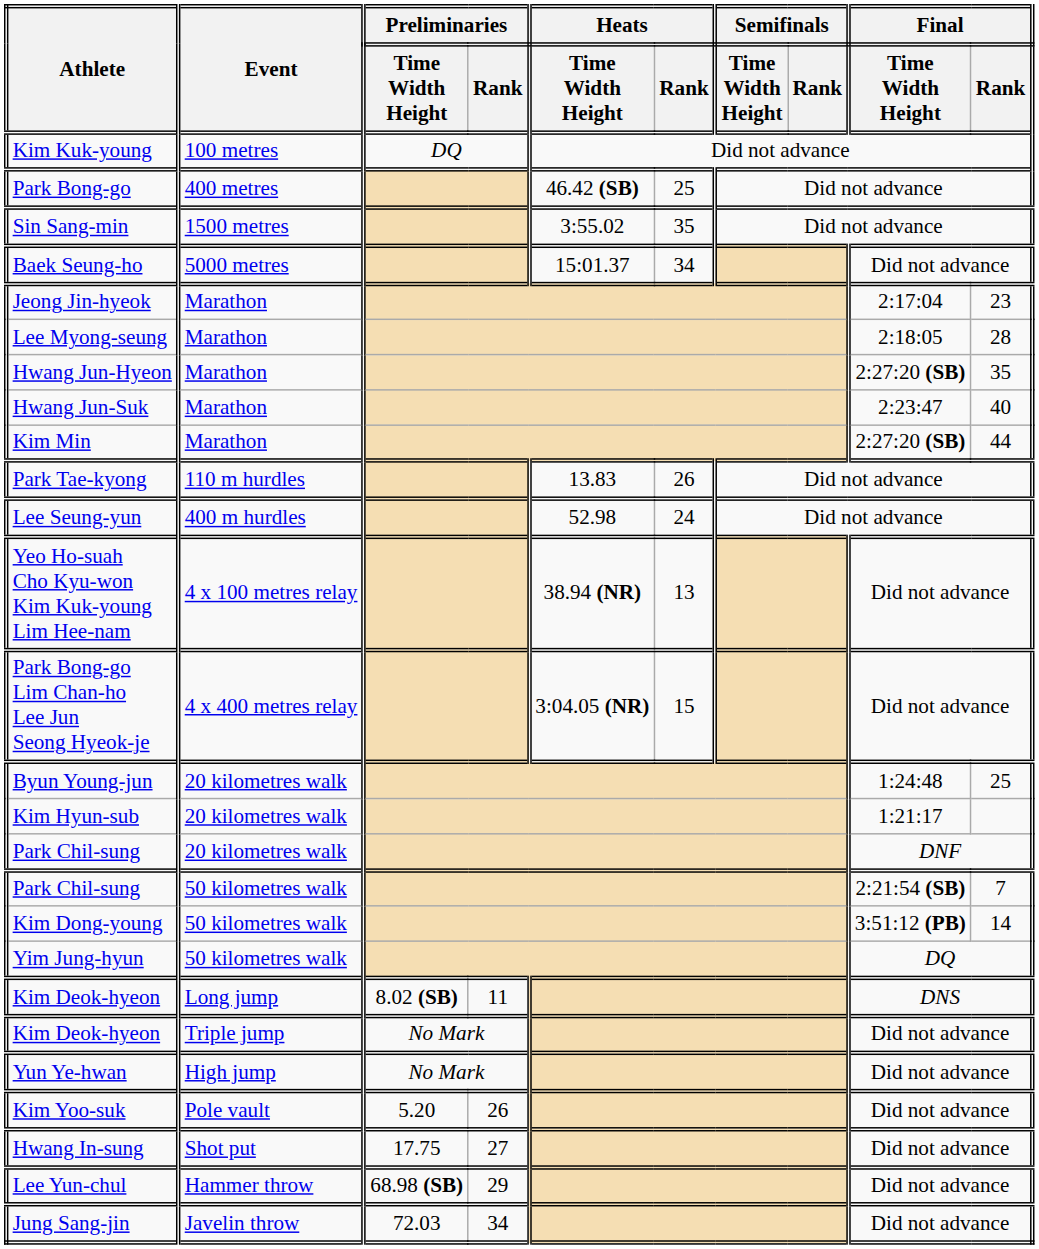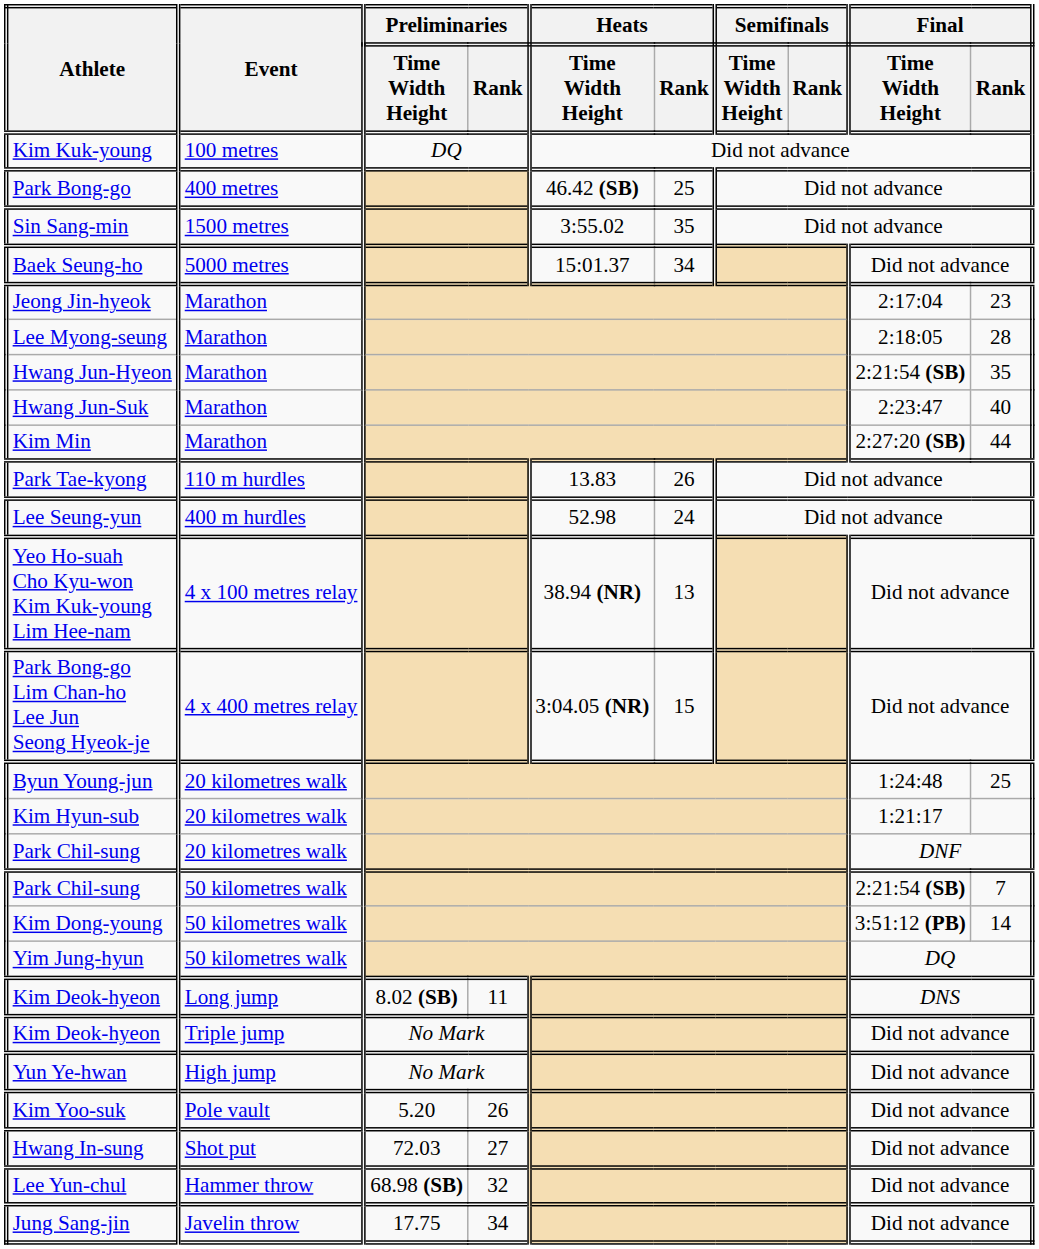Hwang Jun-Hyeon | Final / Time Width Height: 2:27:20 (SB) -> 2:21:54 (SB)
Hwang In-sung | Preliminaries / Time Width Height: 17.75 -> 72.03
Lee Yun-chul | Preliminaries / Rank: 29 -> 32
Jung Sang-jin | Preliminaries / Time Width Height: 72.03 -> 17.75
